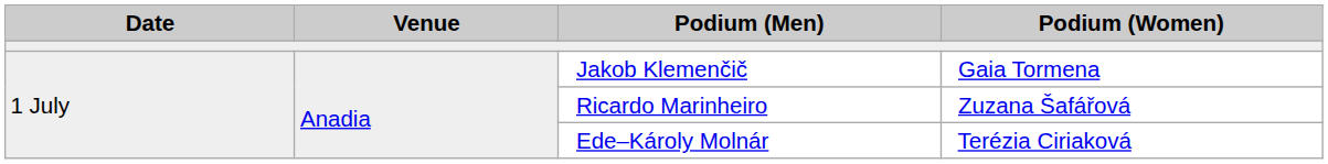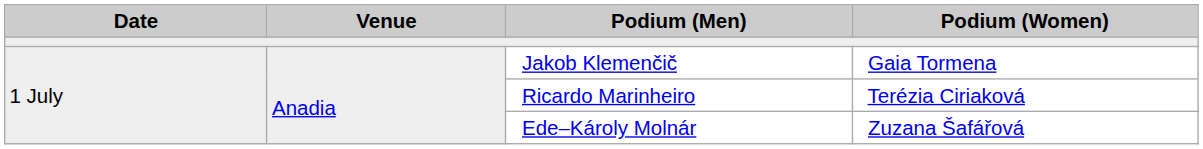Ricardo Marinheiro | Podium (Women): Zuzana Šafářová -> Terézia Ciriaková
Ede–Károly Molnár | Podium (Women): Terézia Ciriaková -> Zuzana Šafářová
